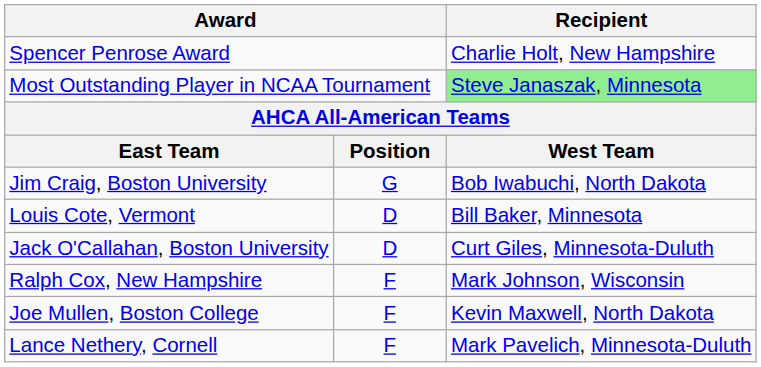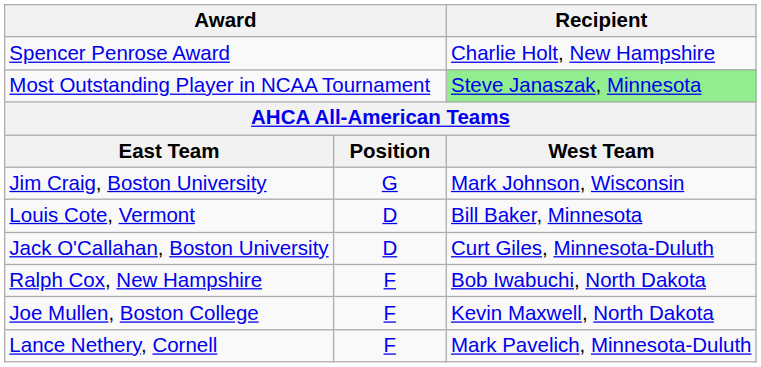Jim Craig, Boston University | Recipient: Bob Iwabuchi, North Dakota -> Mark Johnson, Wisconsin
Ralph Cox, New Hampshire | Recipient: Mark Johnson, Wisconsin -> Bob Iwabuchi, North Dakota
